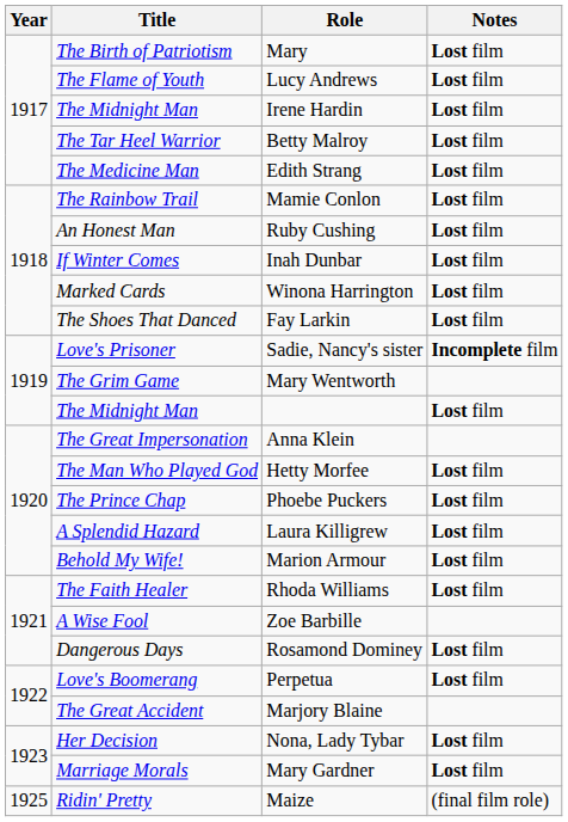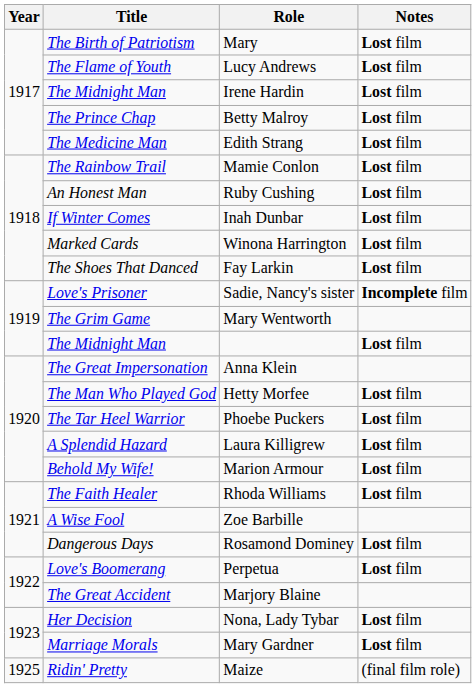Betty Malroy | Title: The Tar Heel Warrior -> The Prince Chap
Phoebe Puckers | Title: The Prince Chap -> The Tar Heel Warrior
